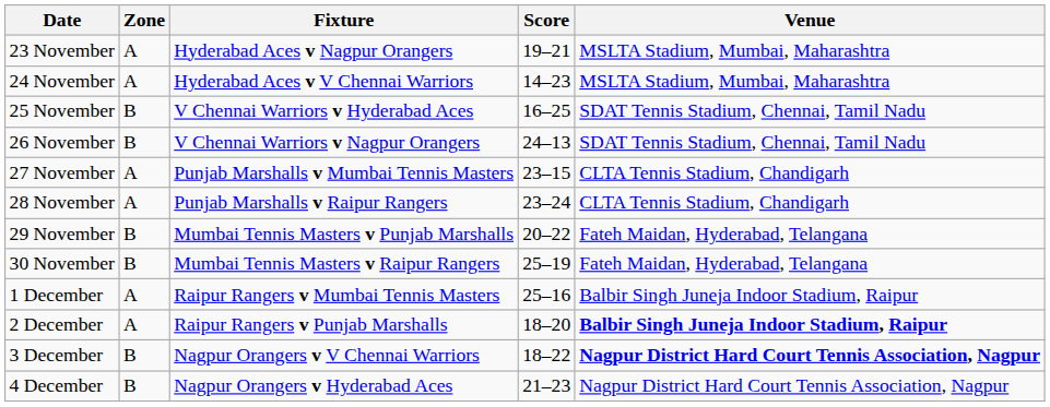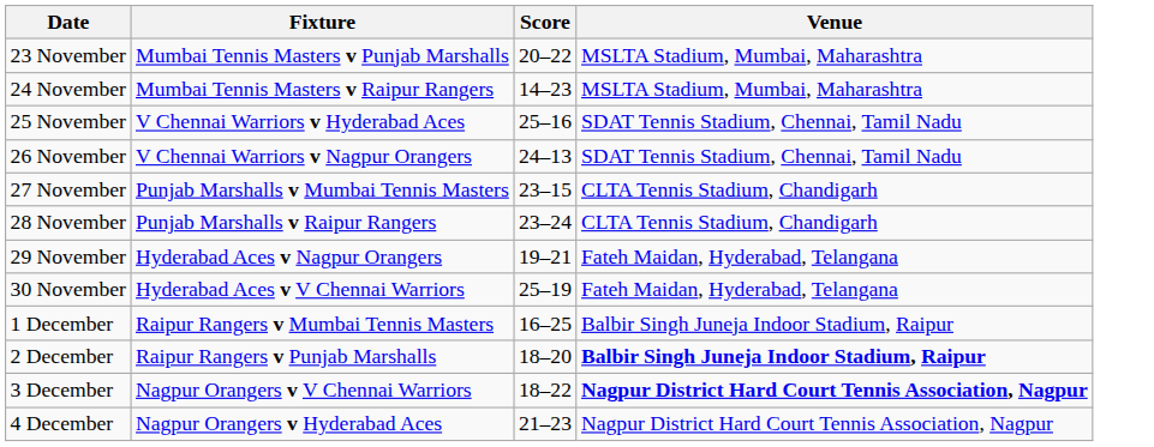- column: Zone | A | A | B | B | A | A | B | B | A | A | B | B
23 November | Fixture: Hyderabad Aces v Nagpur Orangers -> Mumbai Tennis Masters v Punjab Marshalls
23 November | Score: 19–21 -> 20–22
24 November | Fixture: Hyderabad Aces v V Chennai Warriors -> Mumbai Tennis Masters v Raipur Rangers
25 November | Score: 16–25 -> 25–16
29 November | Fixture: Mumbai Tennis Masters v Punjab Marshalls -> Hyderabad Aces v Nagpur Orangers
29 November | Score: 20–22 -> 19–21
30 November | Fixture: Mumbai Tennis Masters v Raipur Rangers -> Hyderabad Aces v V Chennai Warriors
1 December | Score: 25–16 -> 16–25
